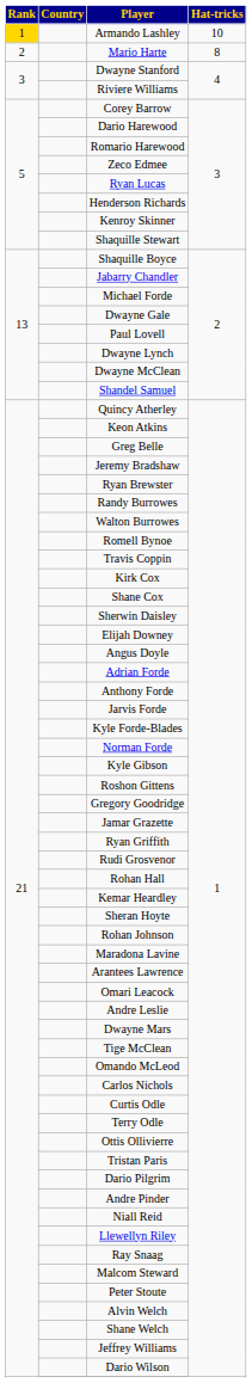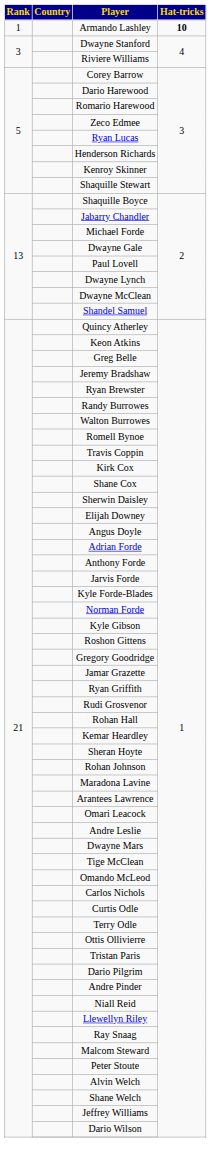Armando Lashley | Rank: gold background -> no background
Armando Lashley | Hat-tricks: normal -> bold
- row: 2 | Mario Harte | 8
